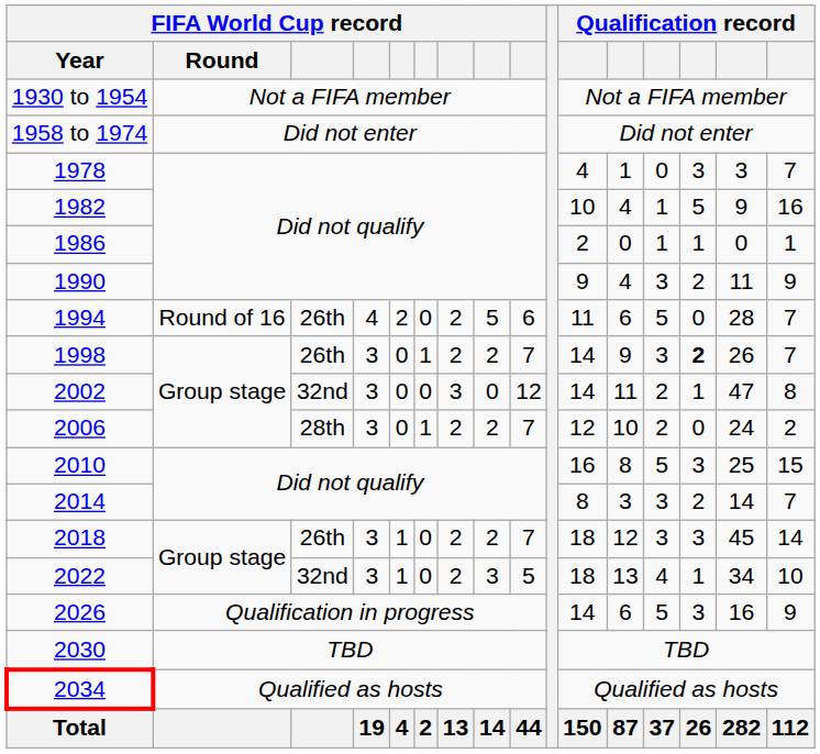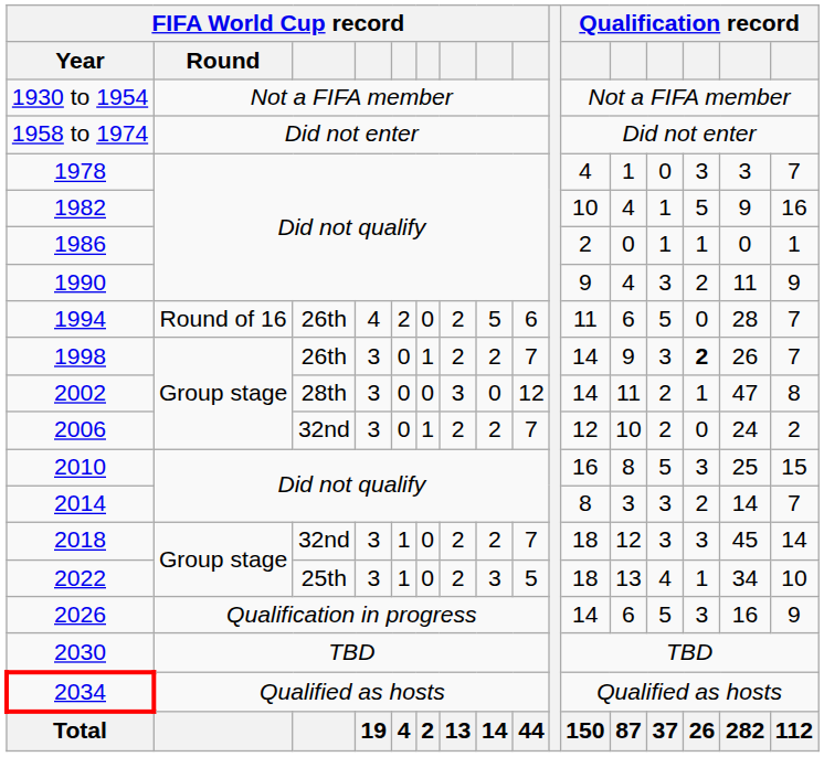2002 | column 3: 32nd -> 28th
2006 | column 3: 28th -> 32nd
2018 | column 3: 26th -> 32nd
2022 | column 3: 32nd -> 25th
